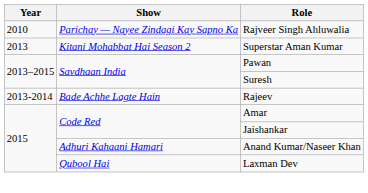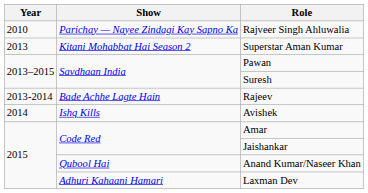+ row: 2014 | Ishq Kills | Avishek
Anand Kumar/Naseer Khan | Show: Adhuri Kahaani Hamari -> Qubool Hai
Laxman Dev | Show: Qubool Hai -> Adhuri Kahaani Hamari
